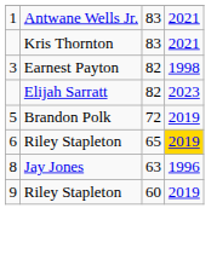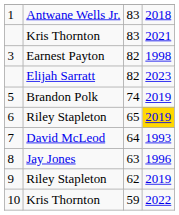1 | column 4: 2021 -> 2018
5 | column 3: 72 -> 74
+ row: 7 | David McLeod | 64 | 1993
9 | column 3: 60 -> 62
+ row: 10 | Kris Thornton | 59 | 2022
